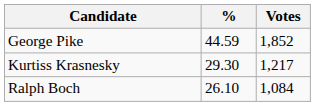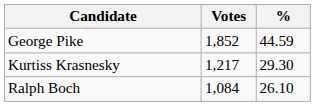columns swapped: Votes <-> %
